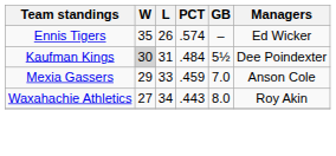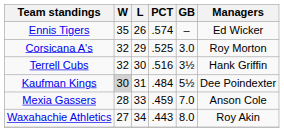+ row: Corsicana A's | 32 | 29 | .525 | 3.0 | Roy Morton
+ row: Terrell Cubs | 32 | 30 | .516 | 3½ | Hank Griffin
Mexia Gassers | W: 29 -> 28
